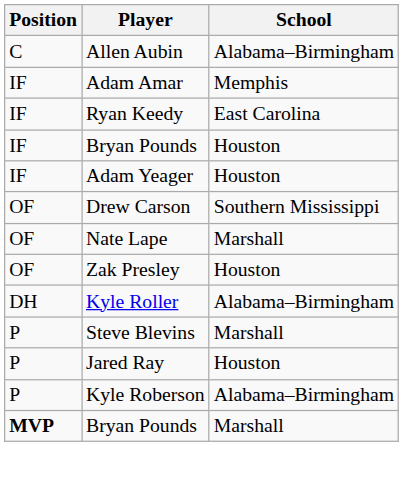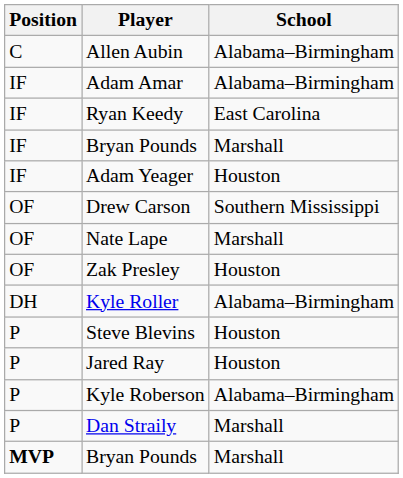Adam Amar | School: Memphis -> Alabama–Birmingham
IF / Bryan Pounds | School: Houston -> Marshall
Steve Blevins | School: Marshall -> Houston
+ row: P | Dan Straily | Marshall
